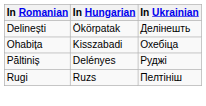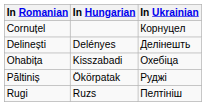+ row: Cornuțel | Корнуцел
Delinești | In Hungarian: Ökörpatak -> Delényes
Păltiniș | In Hungarian: Delényes -> Ökörpatak
